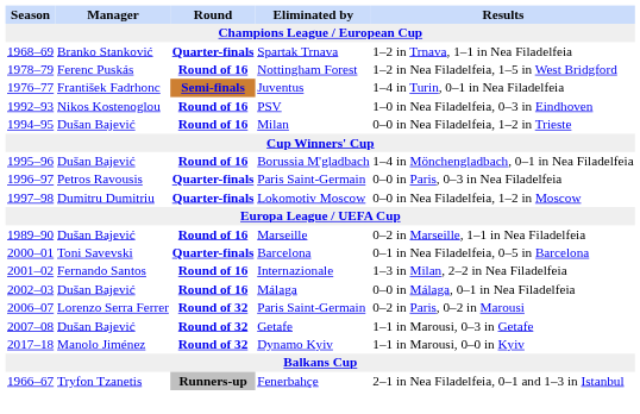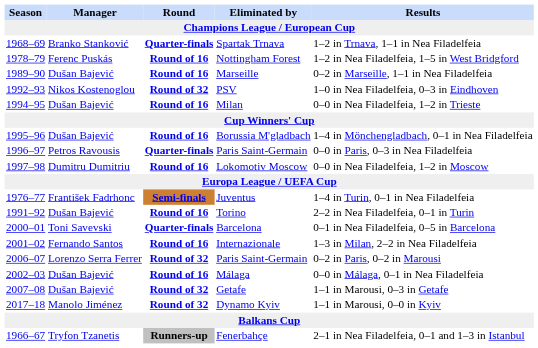rows swapped: Marseille <-> Juventus
PSV | Round: Round of 16 -> Round of 32
Lokomotiv Moscow | Round: Quarter-finals -> Round of 16
+ row: 1991–92 | Dušan Bajević | Round of 16 | Torino | 2–2 in Nea Filadelfeia, 0–1 in Turin
rows swapped: Málaga <-> 2006–07 / Paris Saint-Germain
